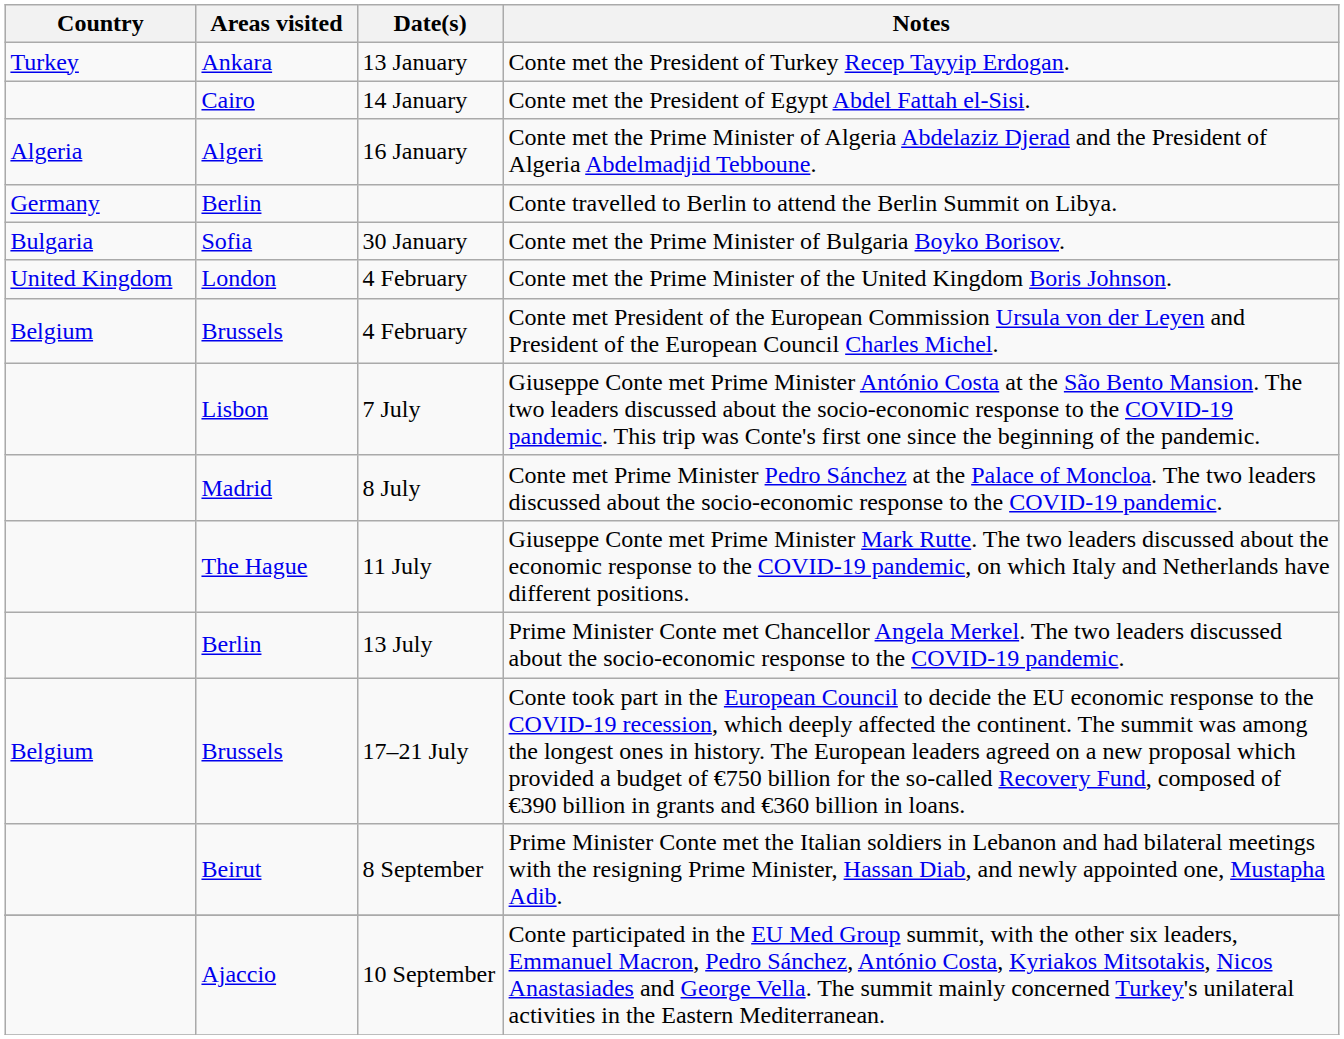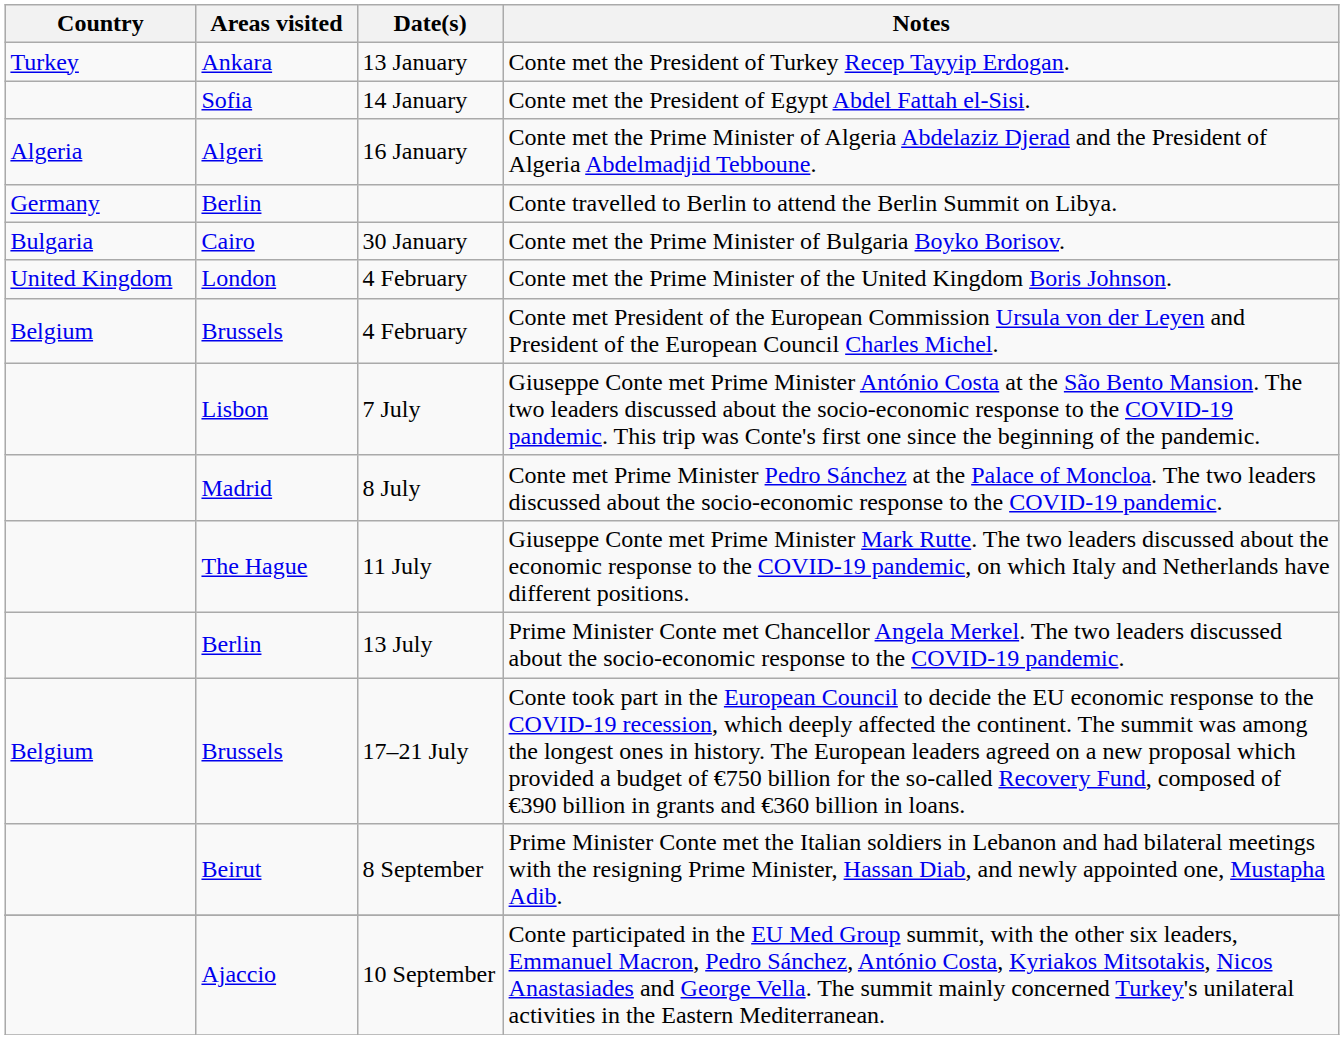Conte met the President of Egypt Abdel Fattah el-Sisi. | Areas visited: Cairo -> Sofia
Conte met the Prime Minister of Bulgaria Boyko Borisov. | Areas visited: Sofia -> Cairo
